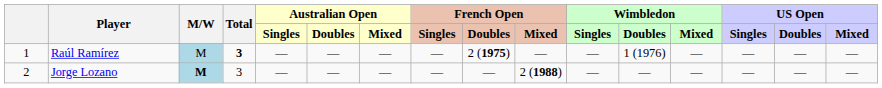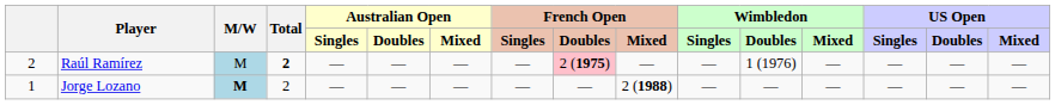Raúl Ramírez | column 1: 1 -> 2
Raúl Ramírez | Total: 3 -> 2
Raúl Ramírez | French Open / Doubles: no background -> pink background
Jorge Lozano | column 1: 2 -> 1
Jorge Lozano | Total: 3 -> 2
